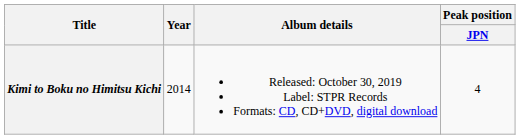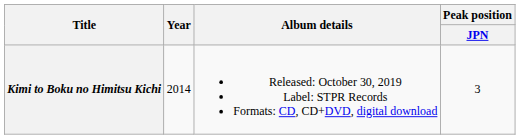Kimi to Boku no Himitsu Kichi | Peak position / JPN: 4 -> 3
